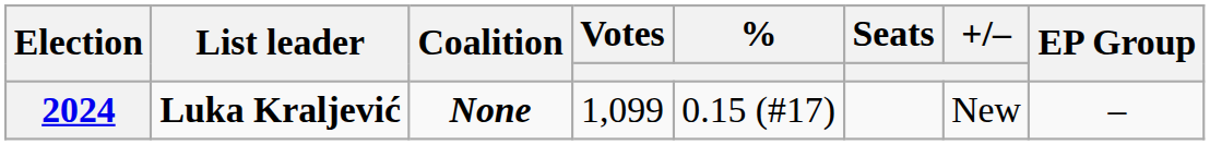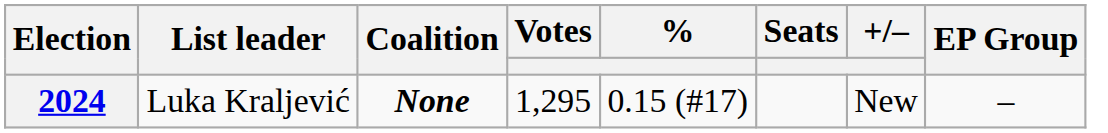2024 | List leader: bold -> normal
2024 | Votes: 1,099 -> 1,295
